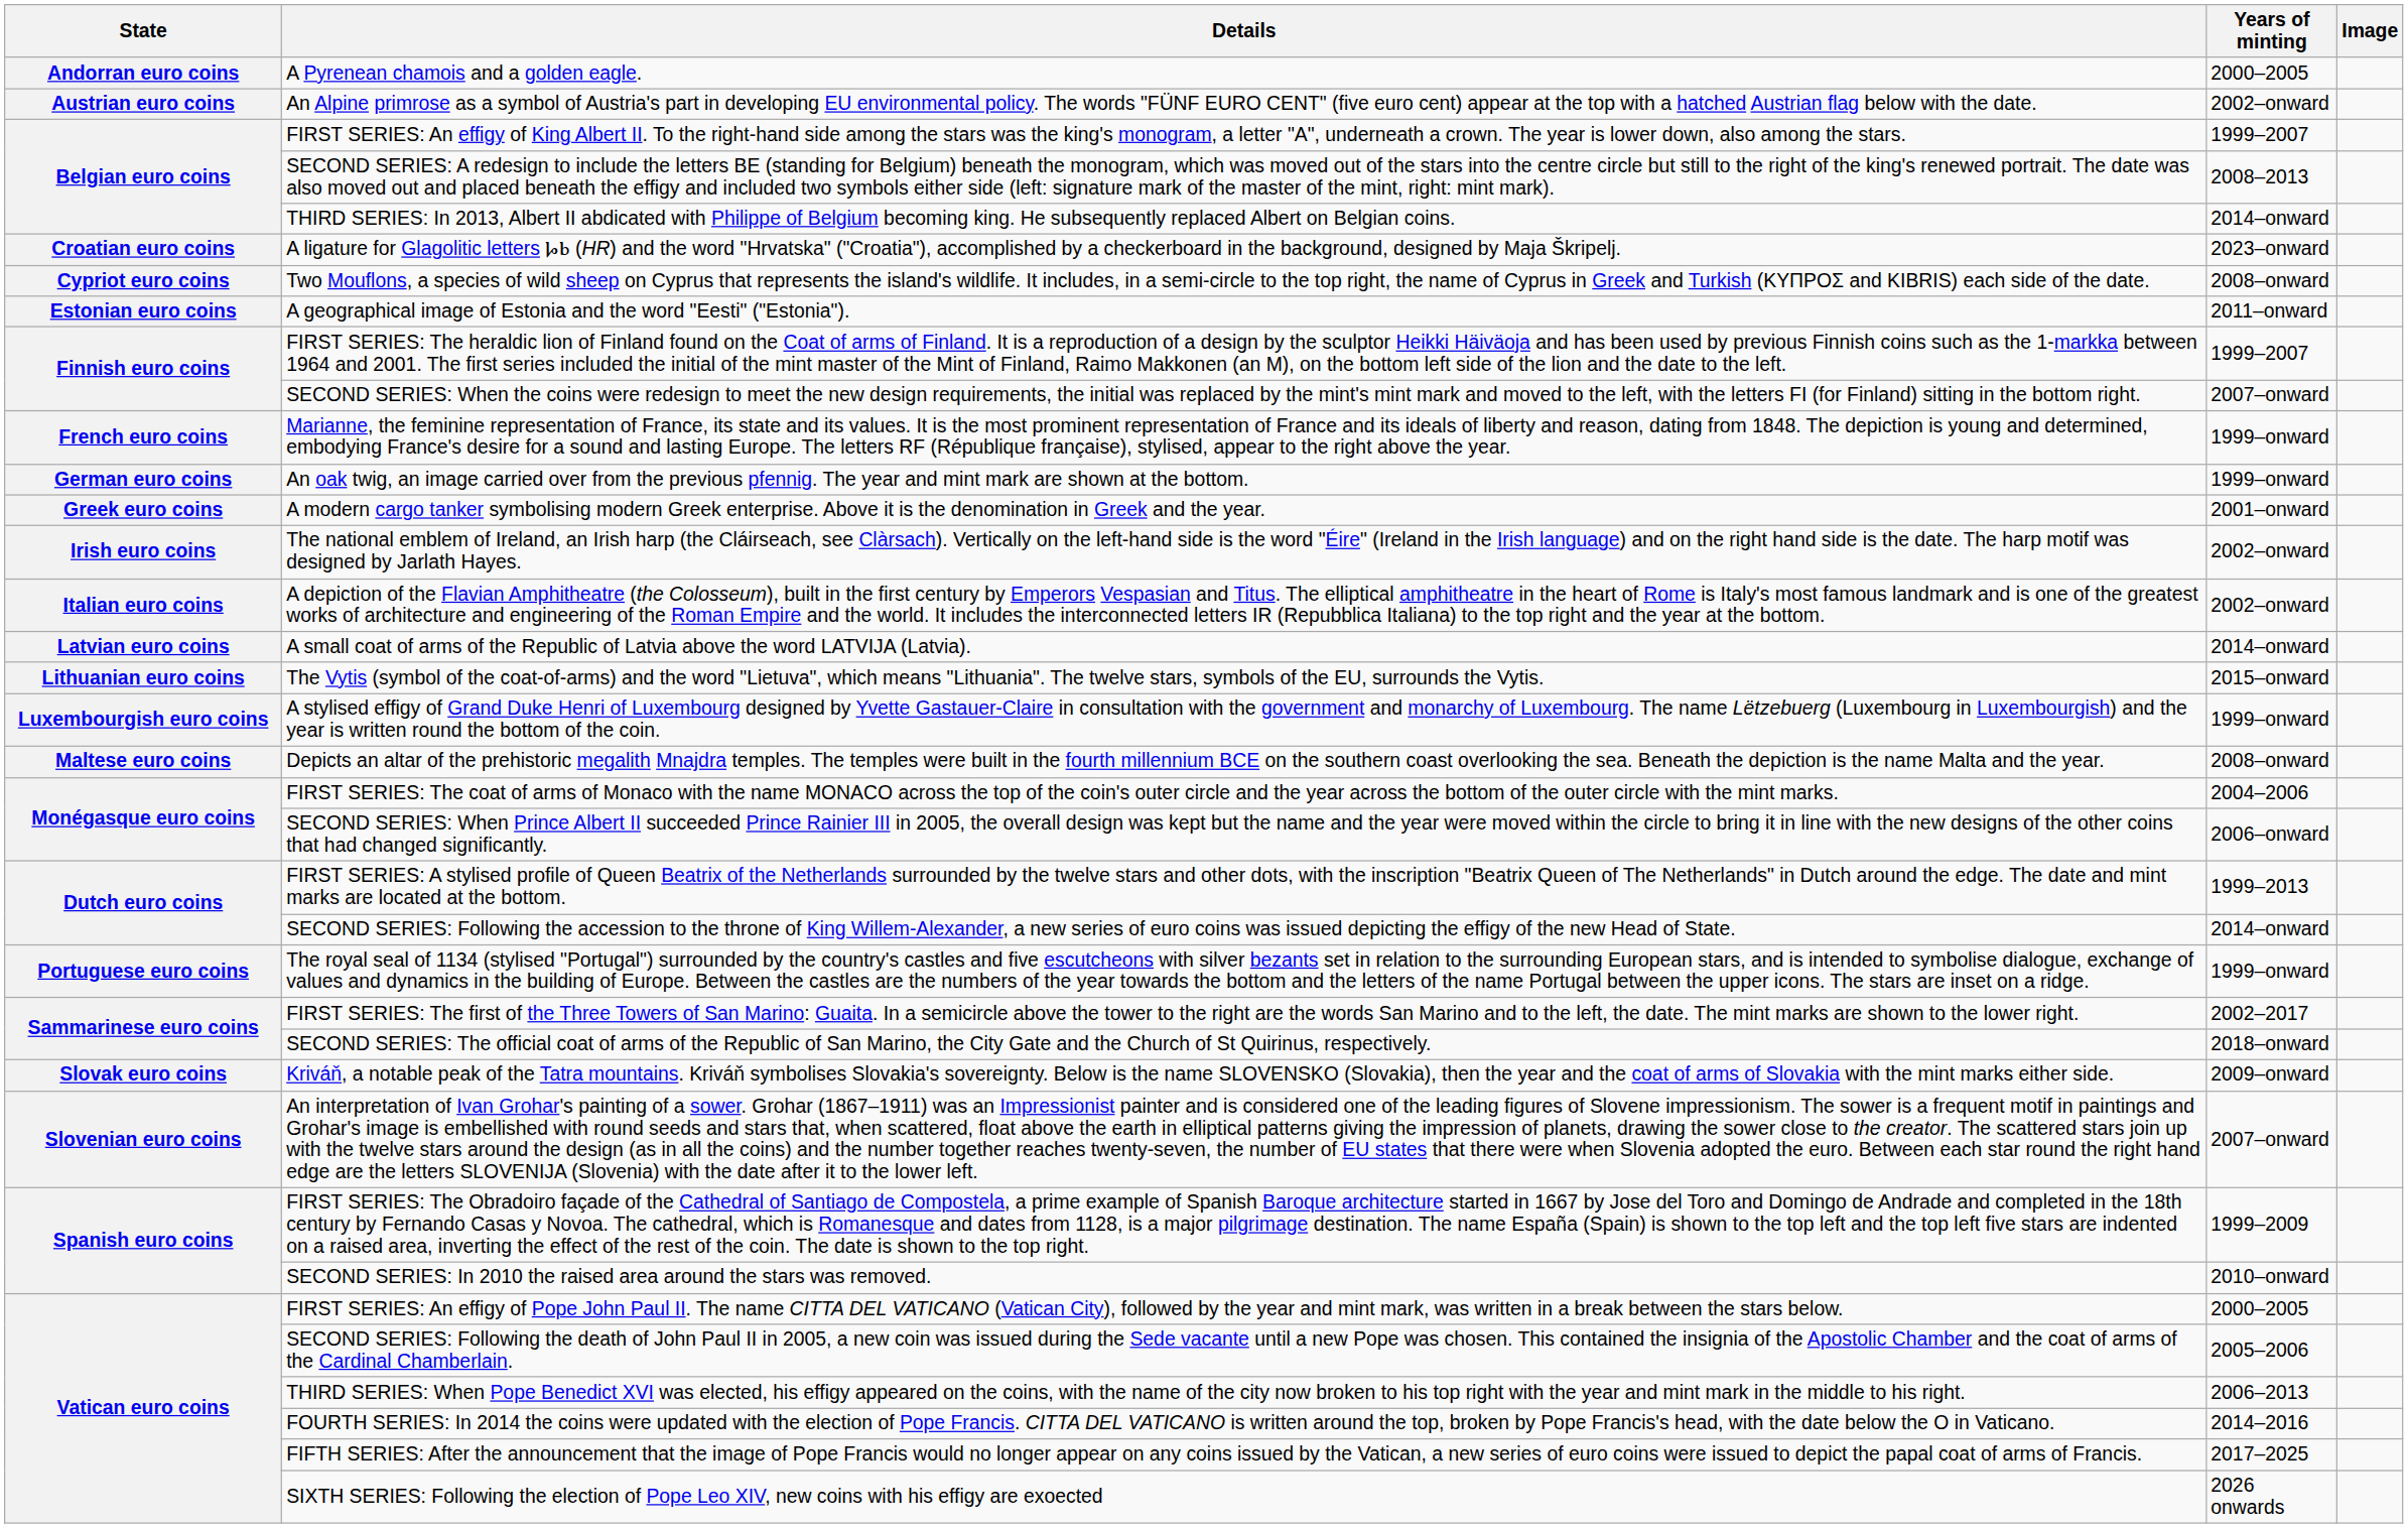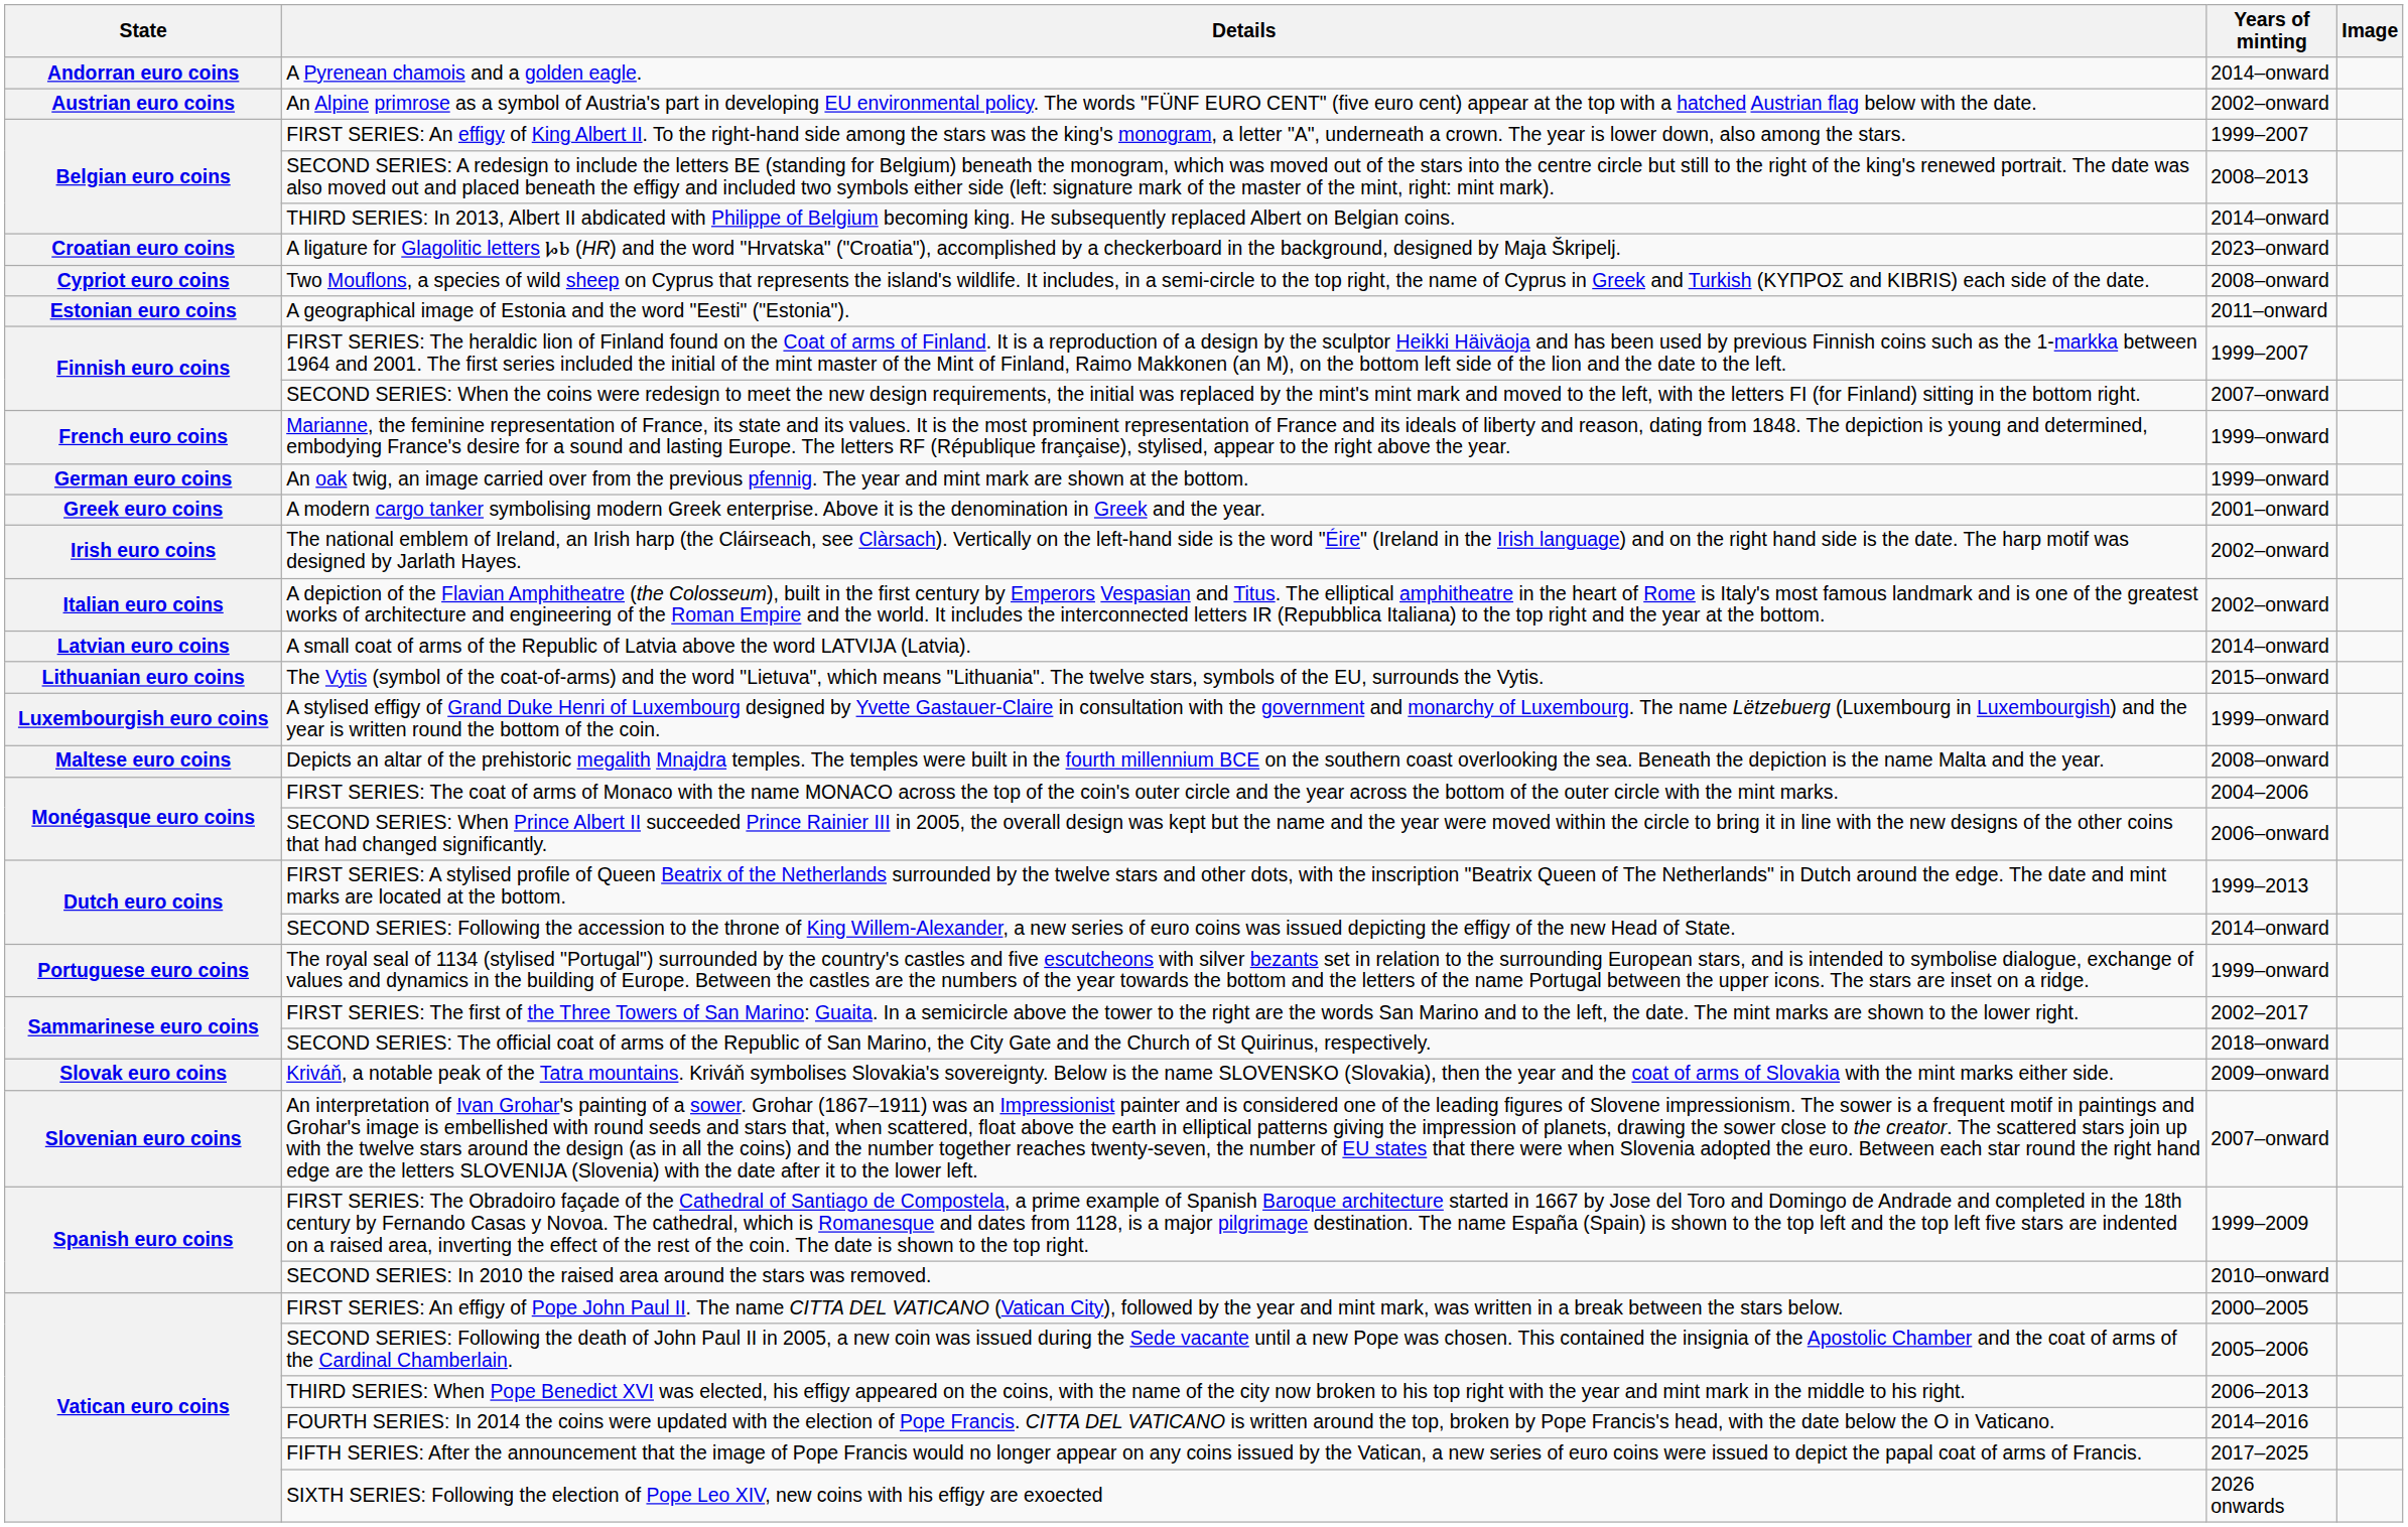A Pyrenean chamois and a golden eagle. | Years of minting: 2000–2005 -> 2014–onward
